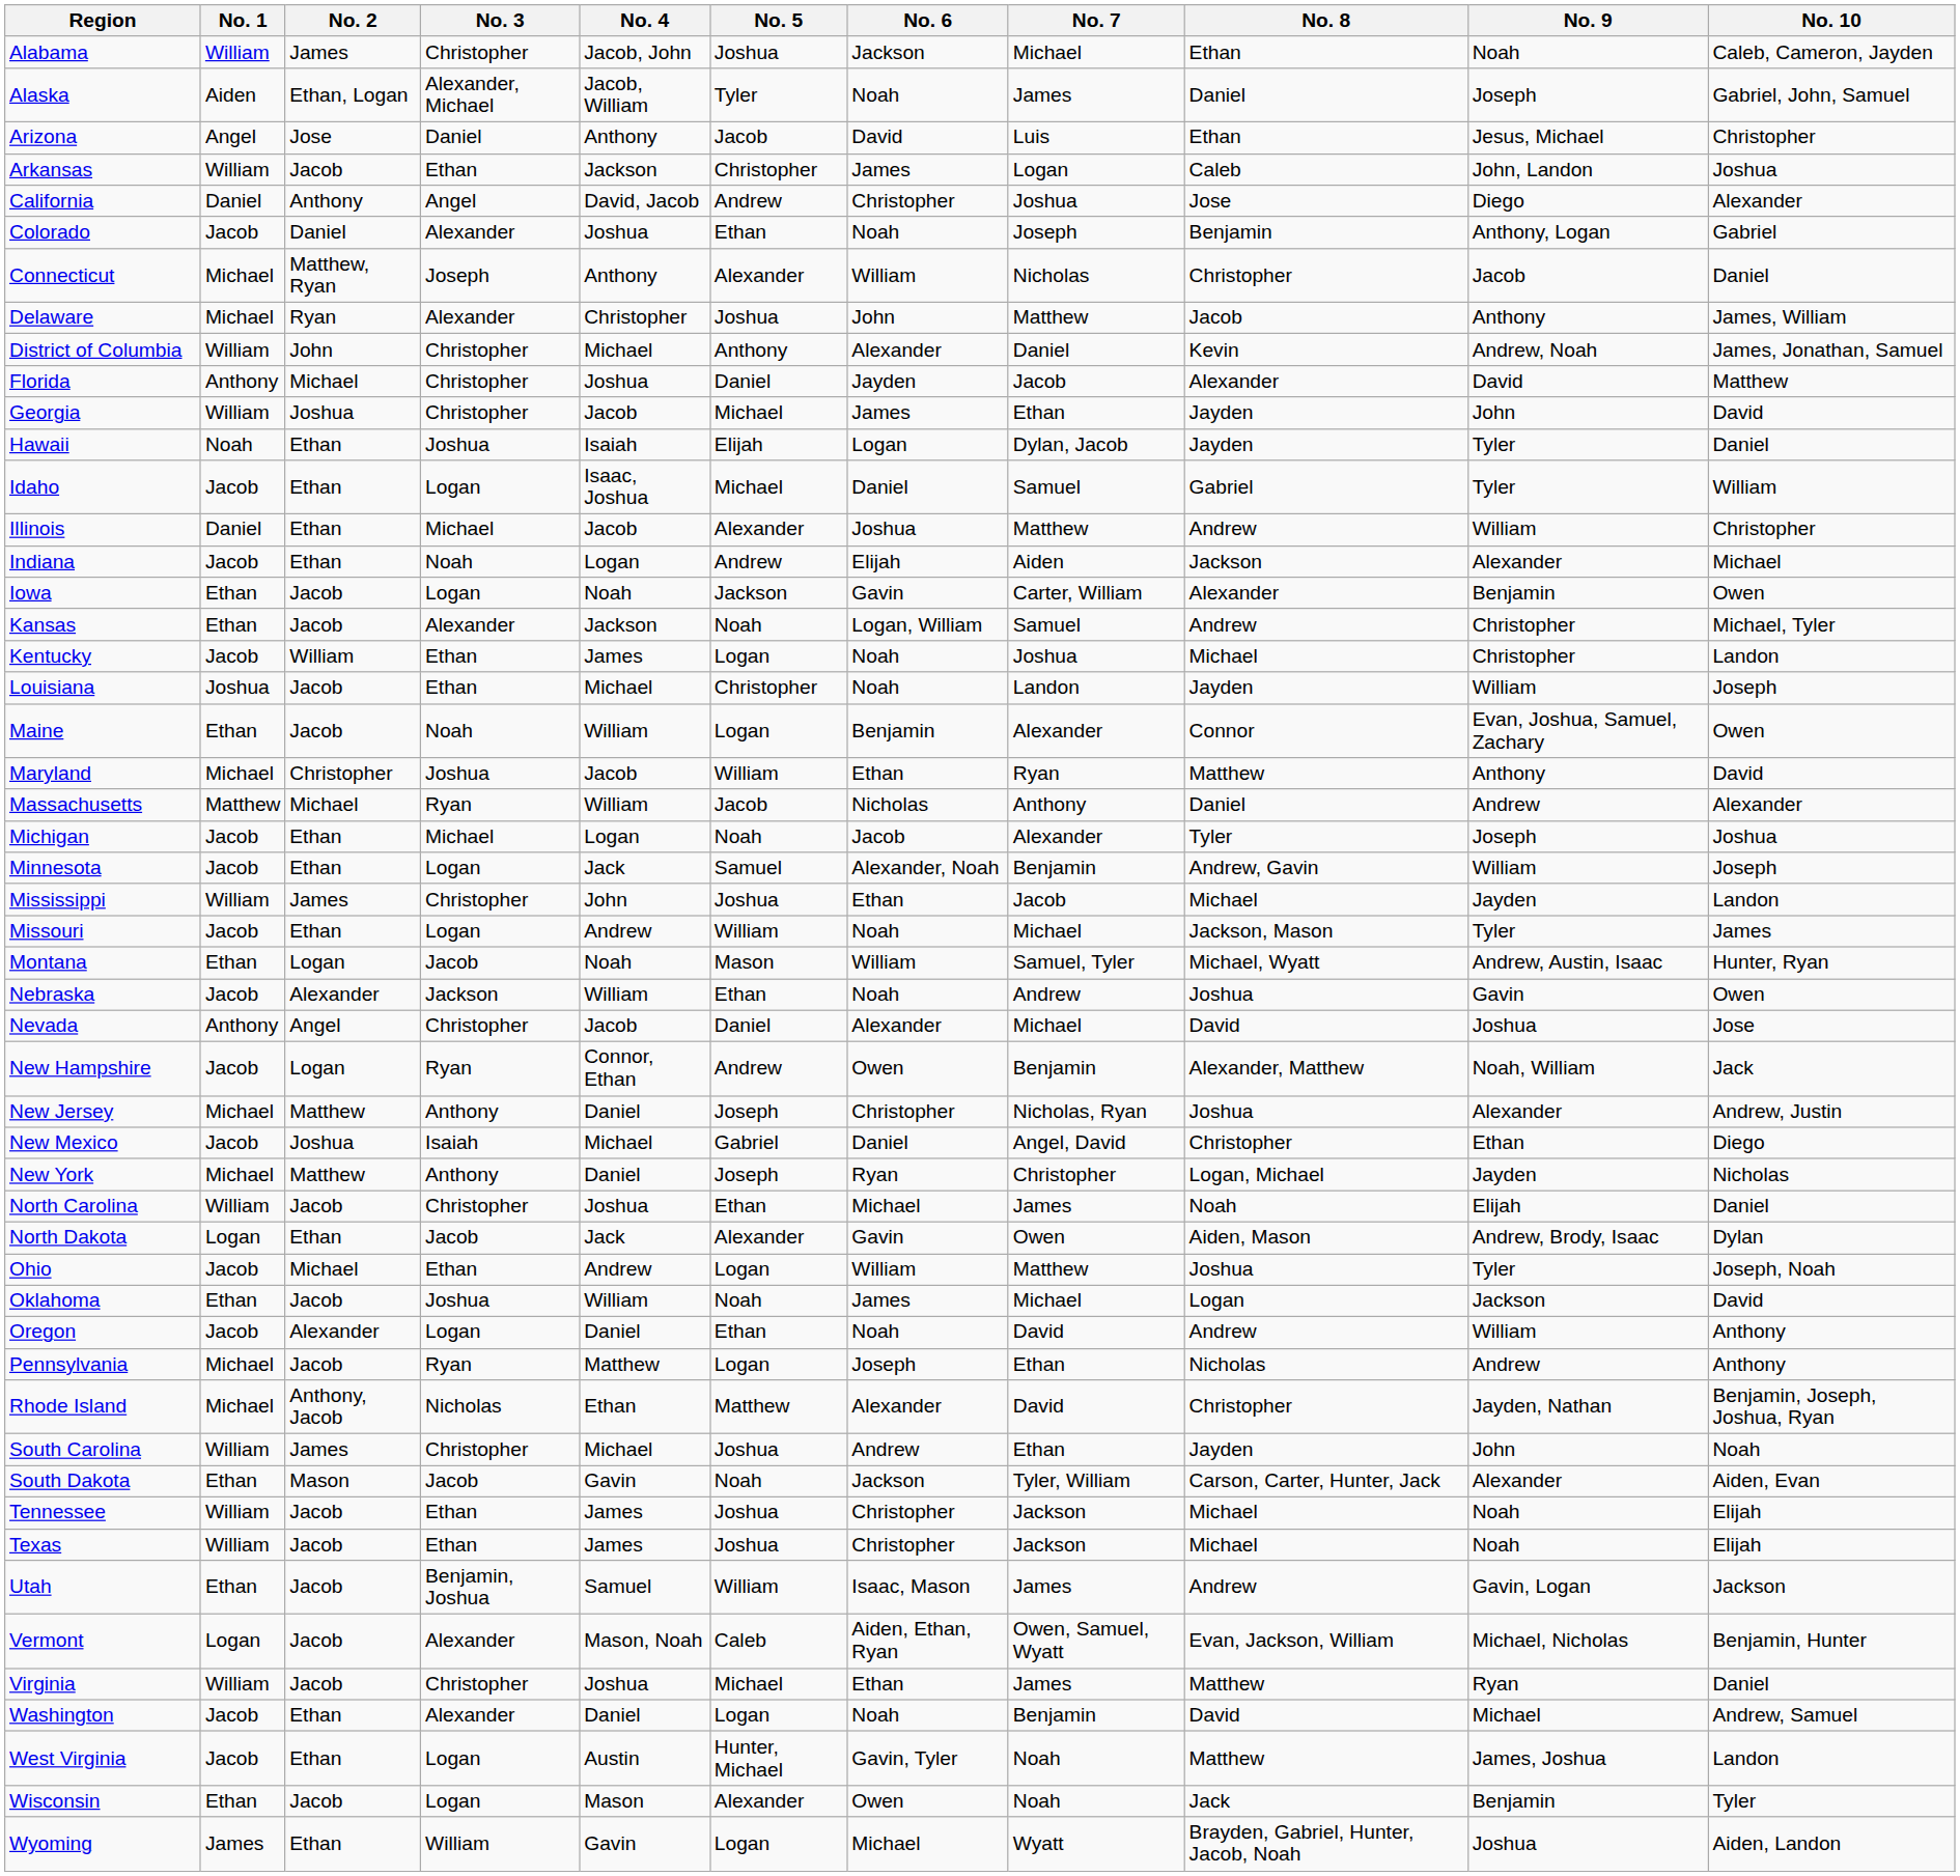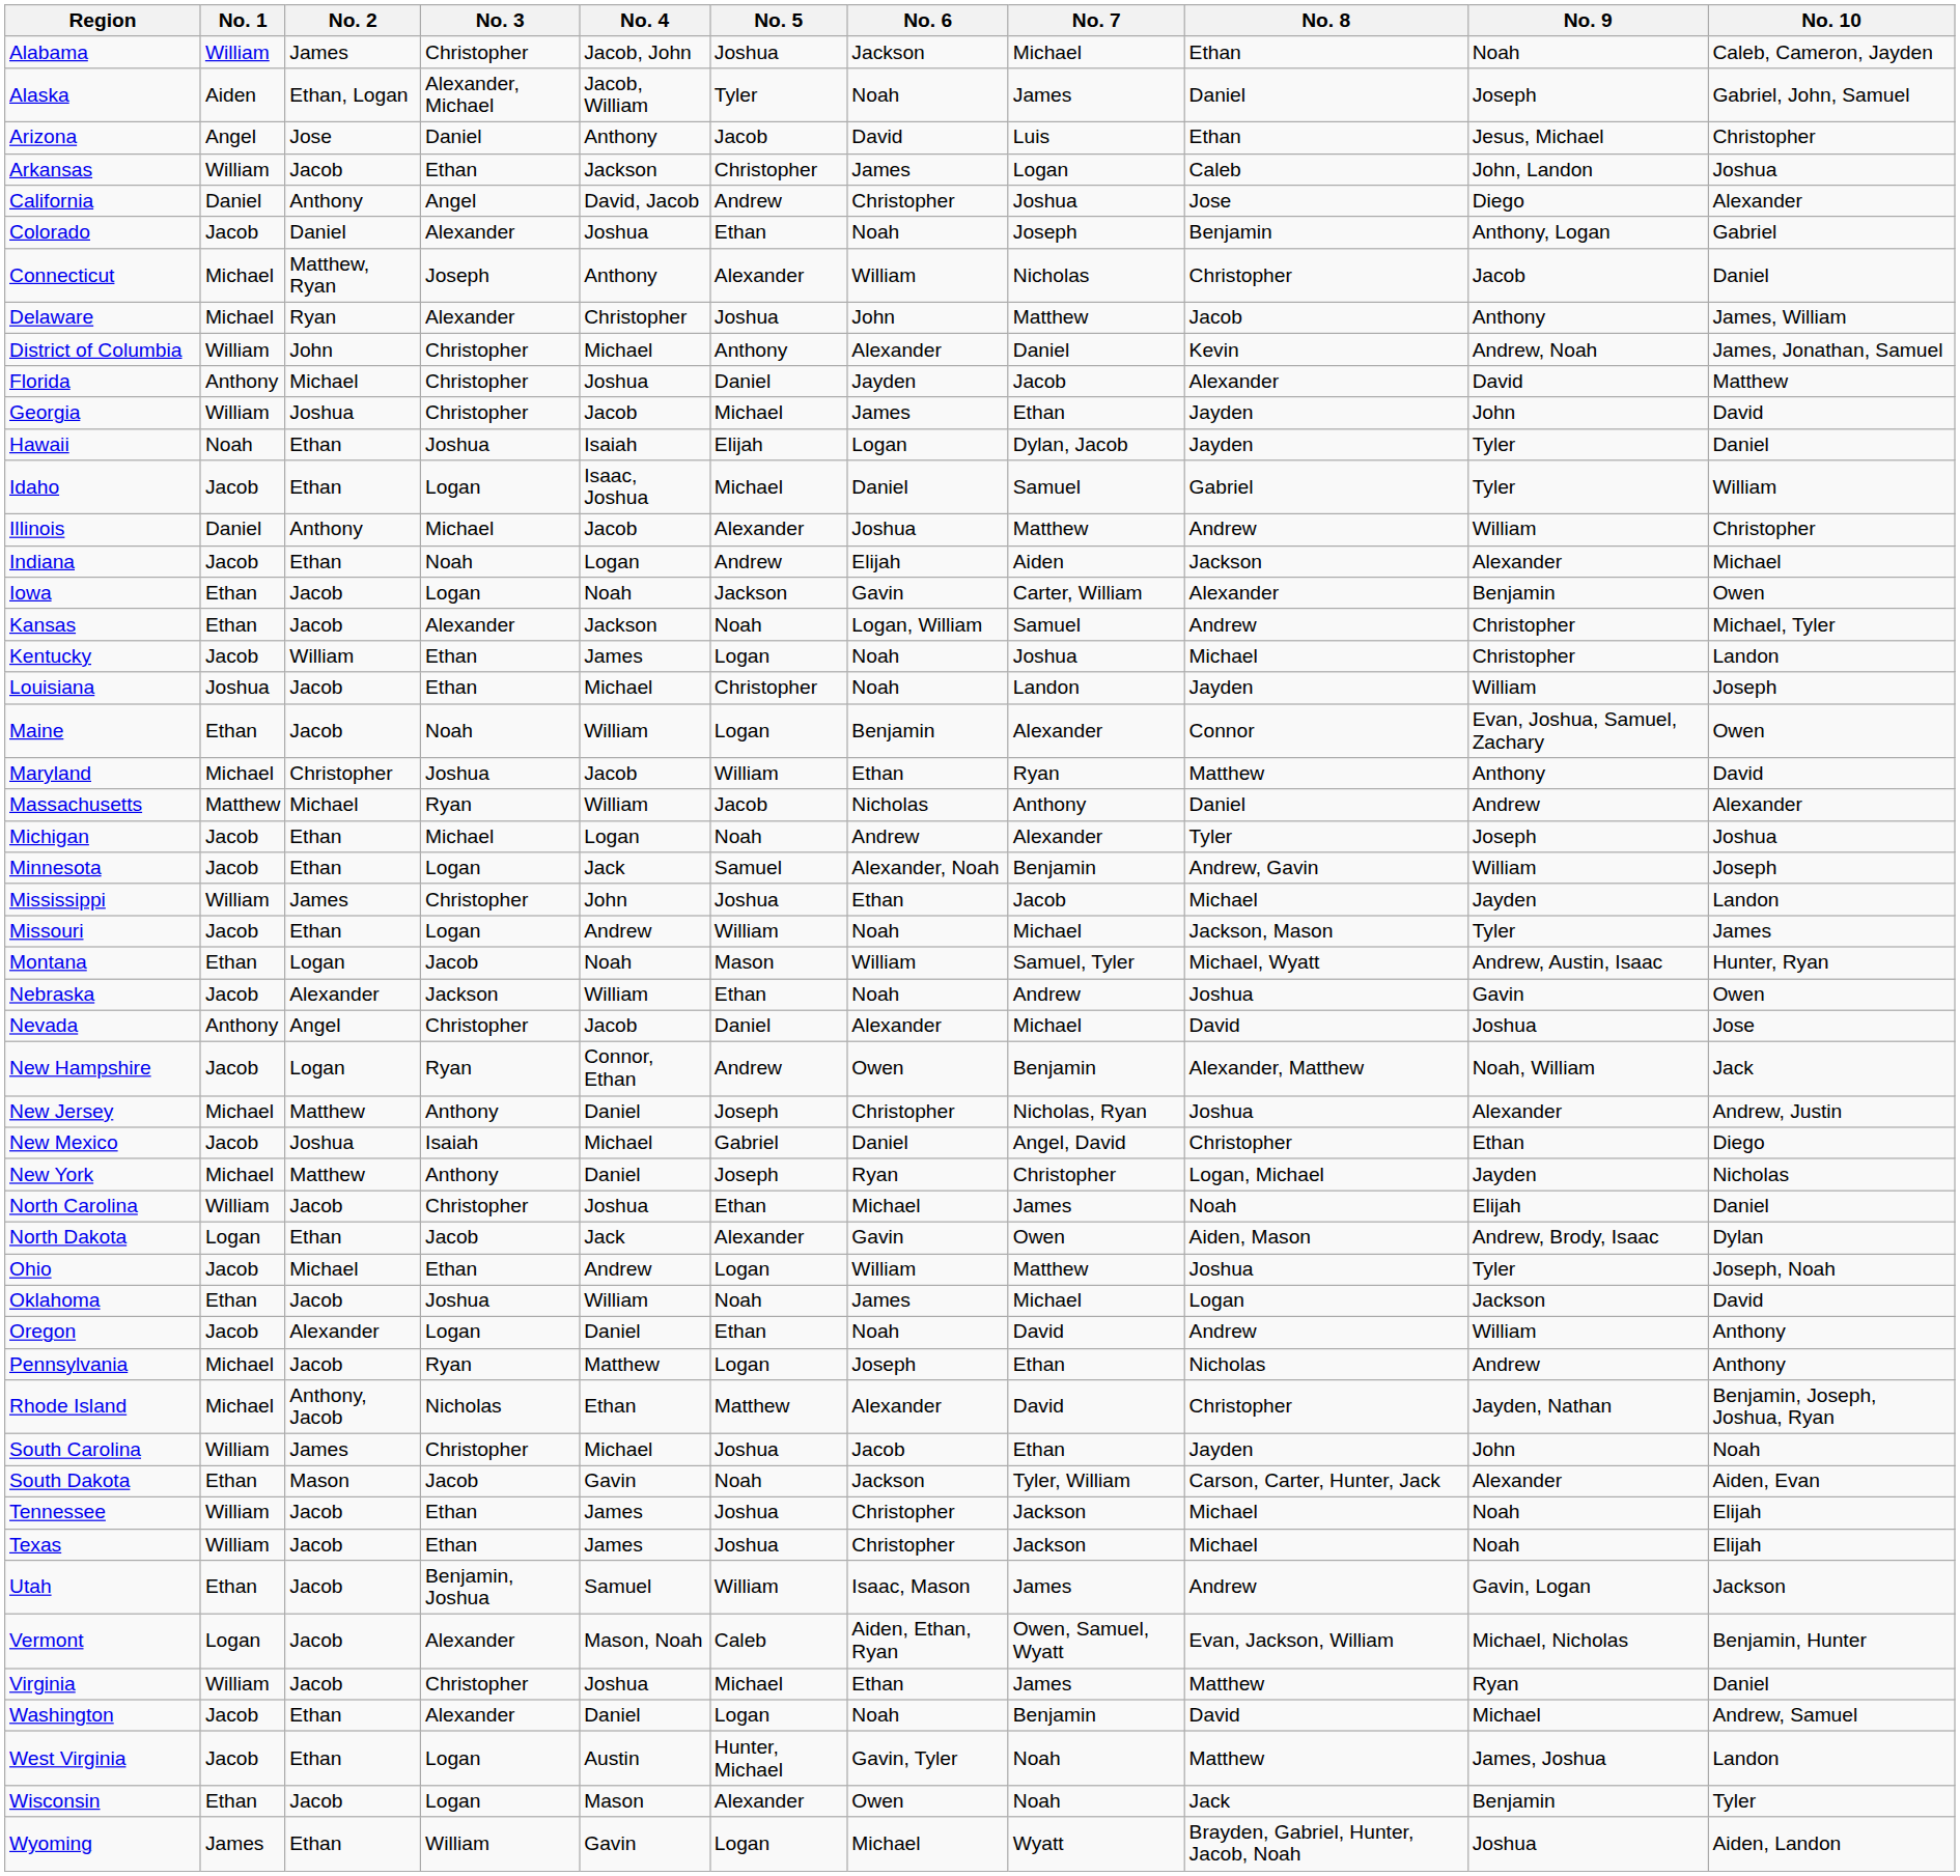Illinois | No. 2: Ethan -> Anthony
Michigan | No. 6: Jacob -> Andrew
South Carolina | No. 6: Andrew -> Jacob
